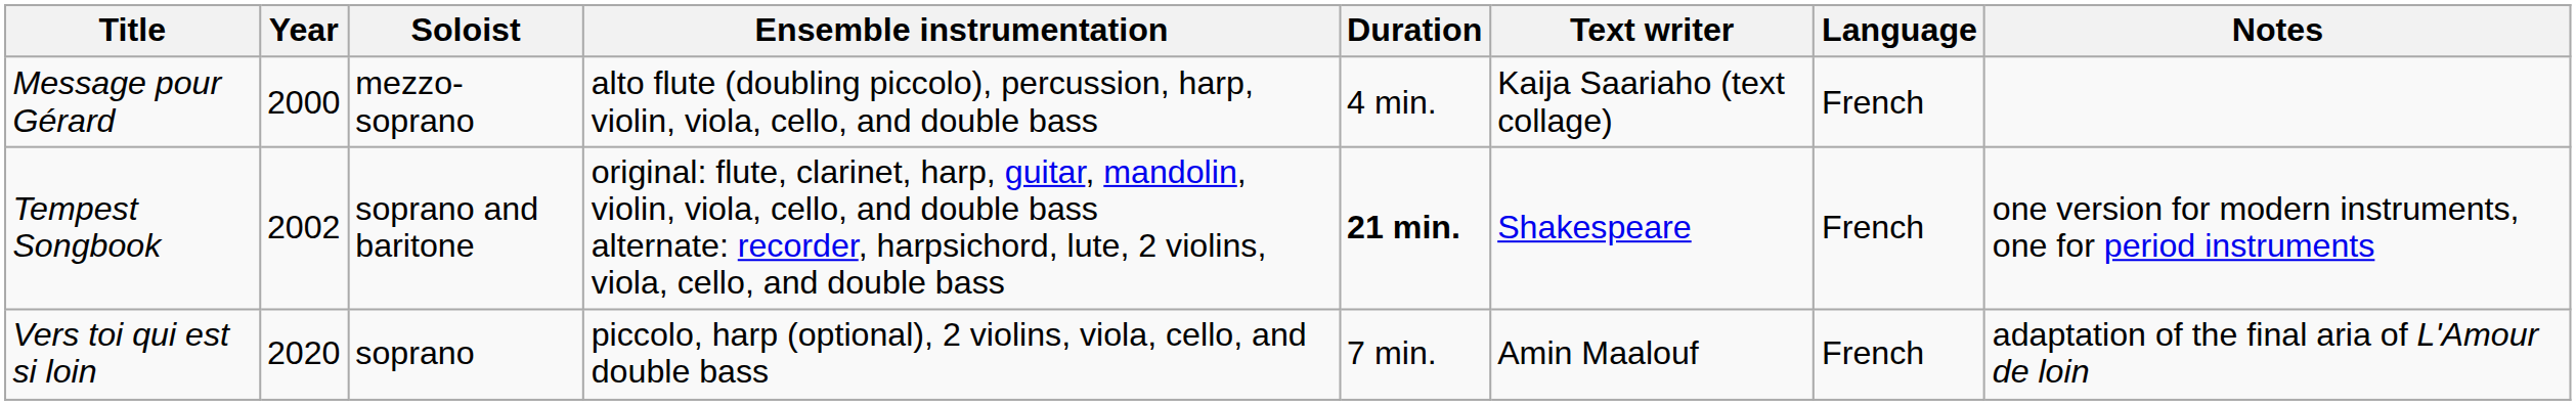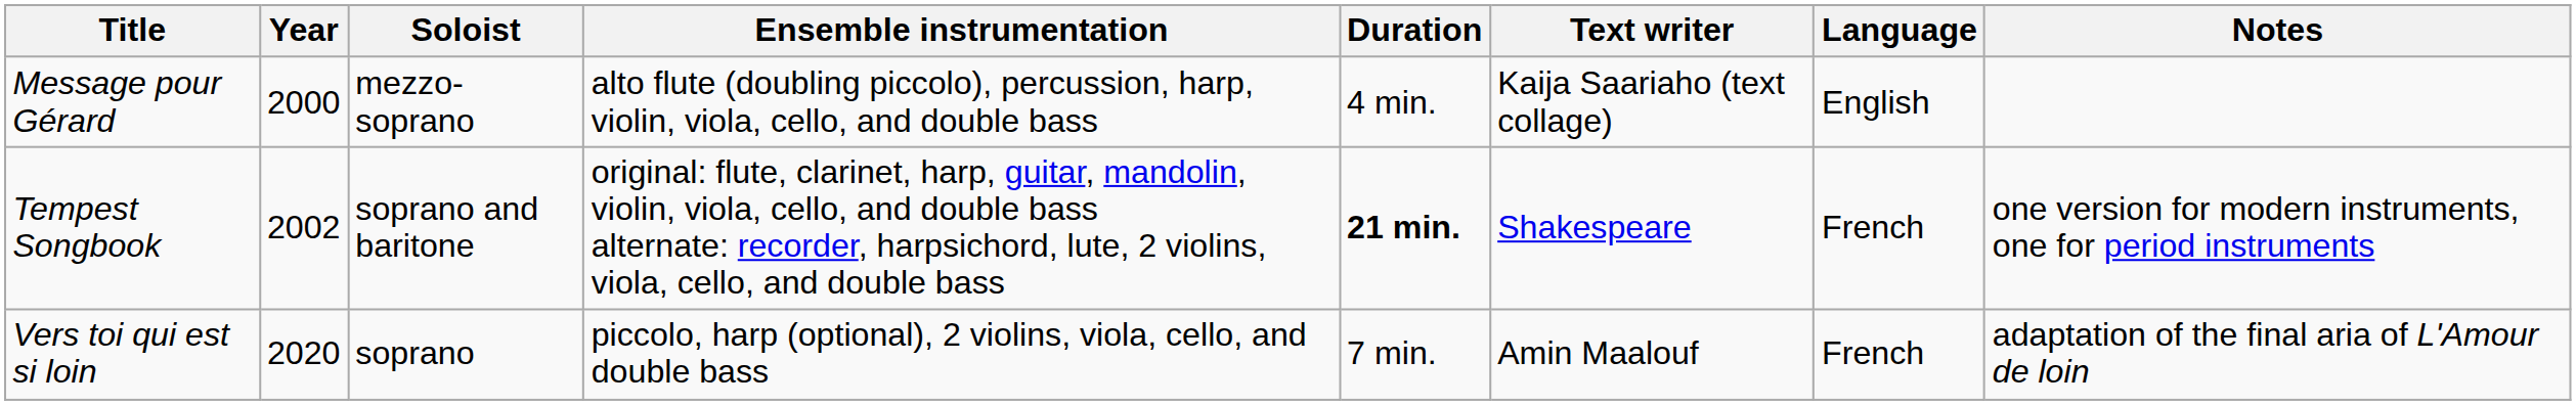Message pour Gérard | Language: French -> English
